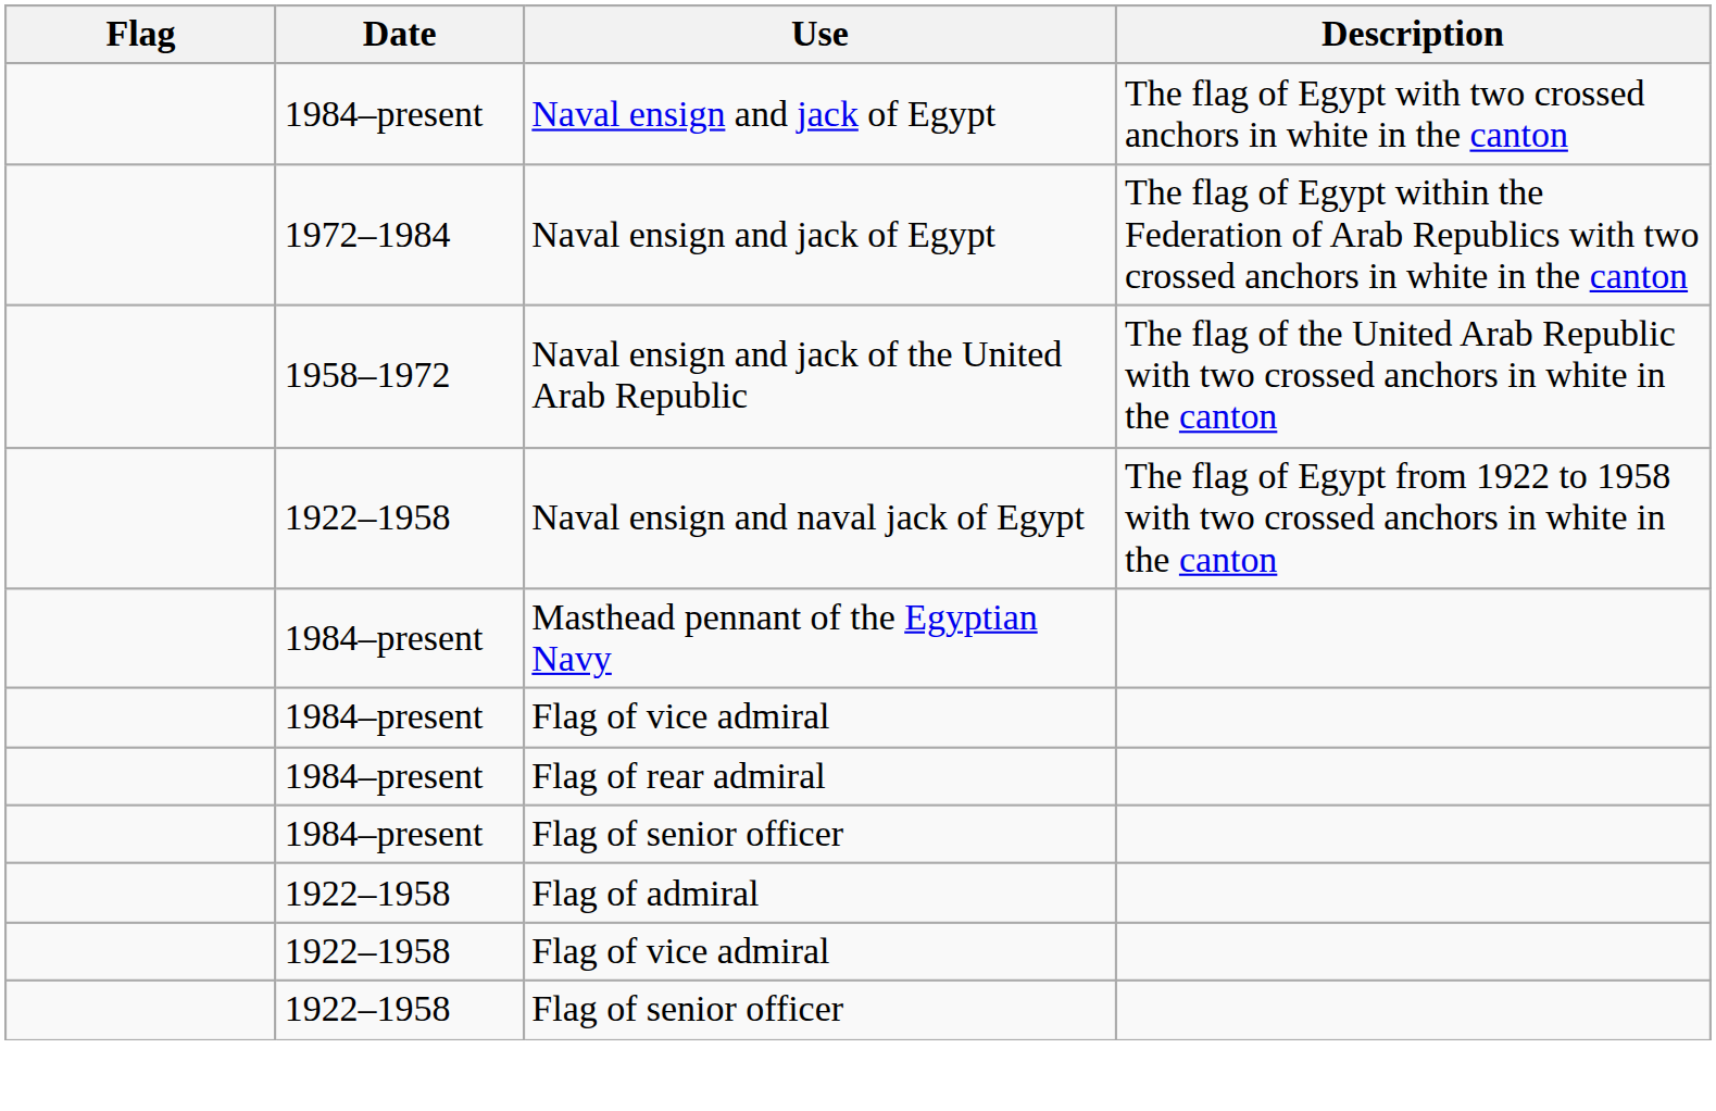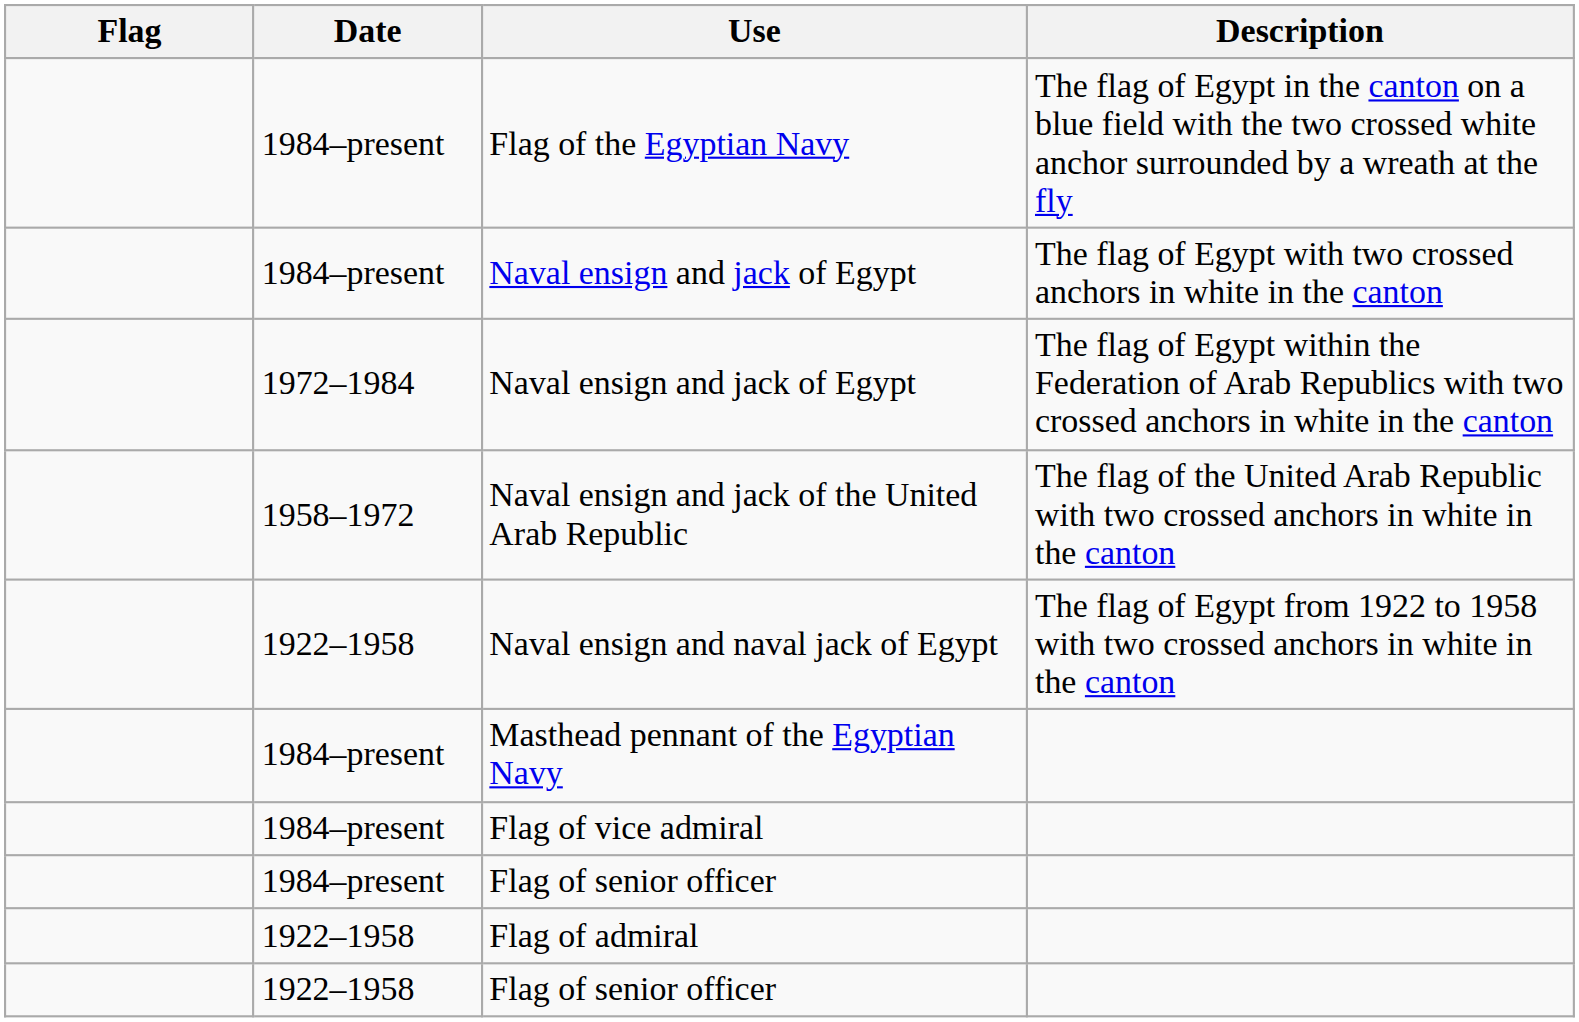+ row: 1984–present | Flag of the Egyptian Navy | The flag of Egypt in the canton on a blue field with the two crossed white anchor surrounded by a wreath at the fly
- row: 1984–present | Flag of rear admiral
- row: 1922–1958 | Flag of vice admiral
